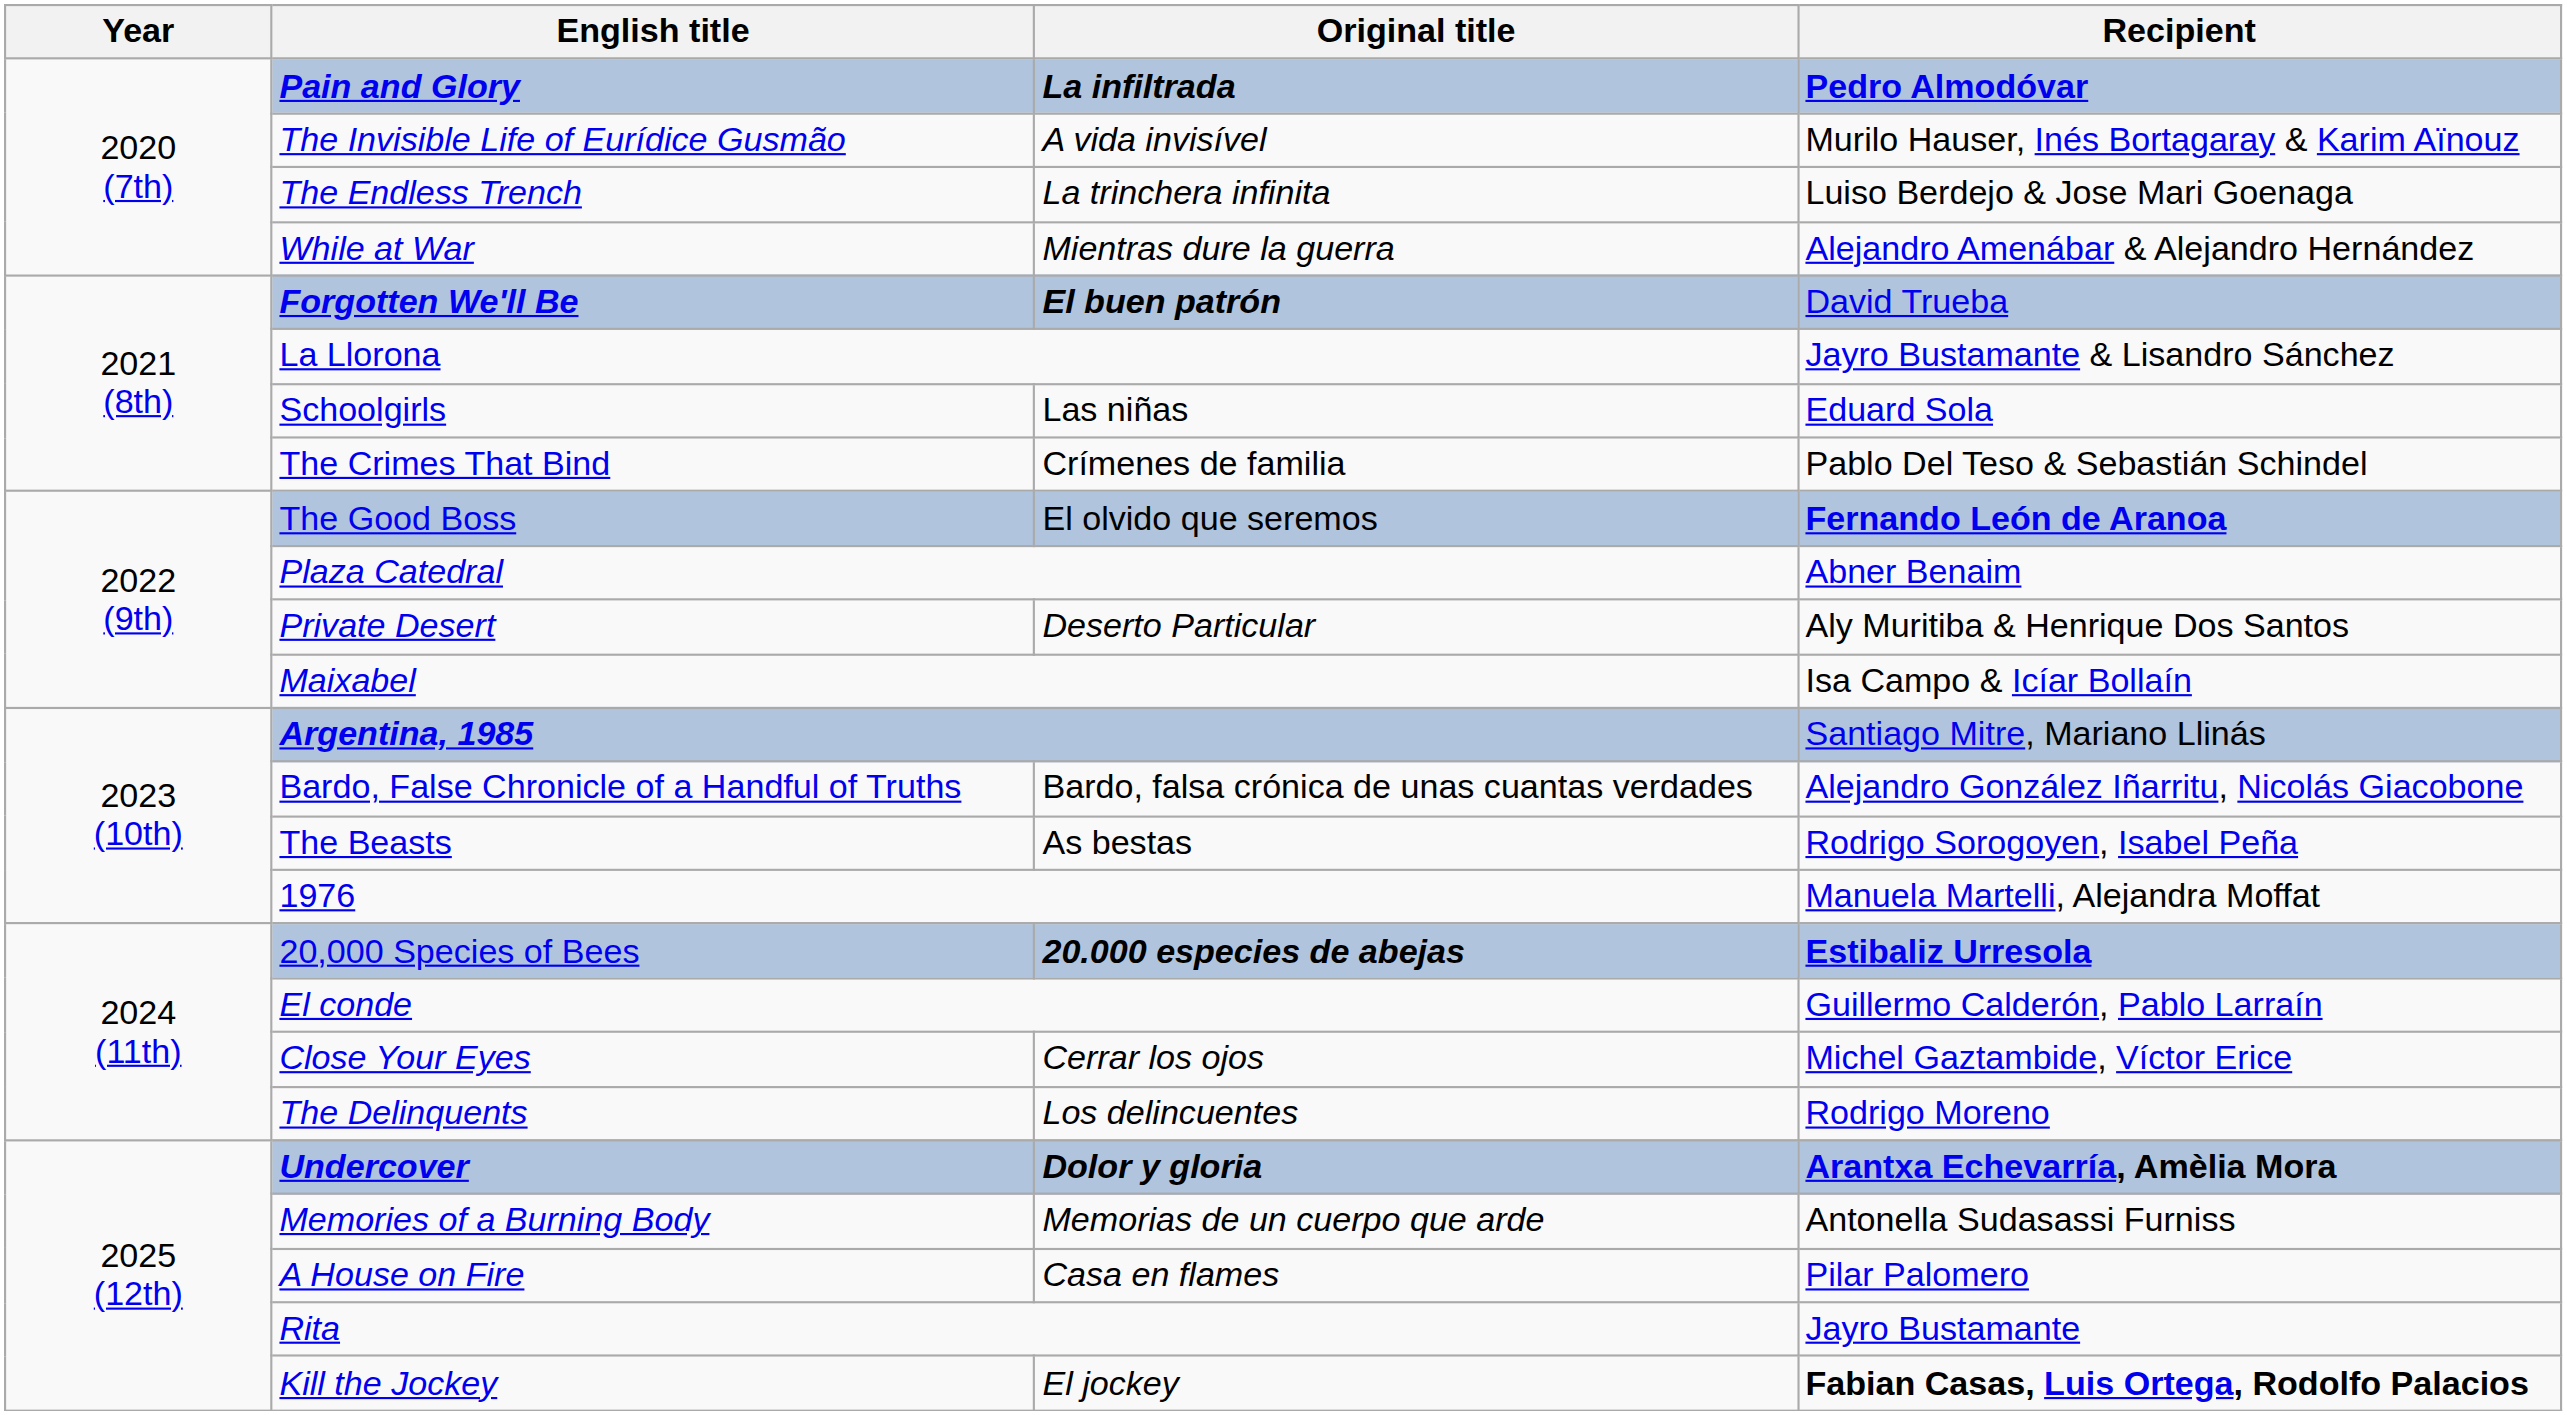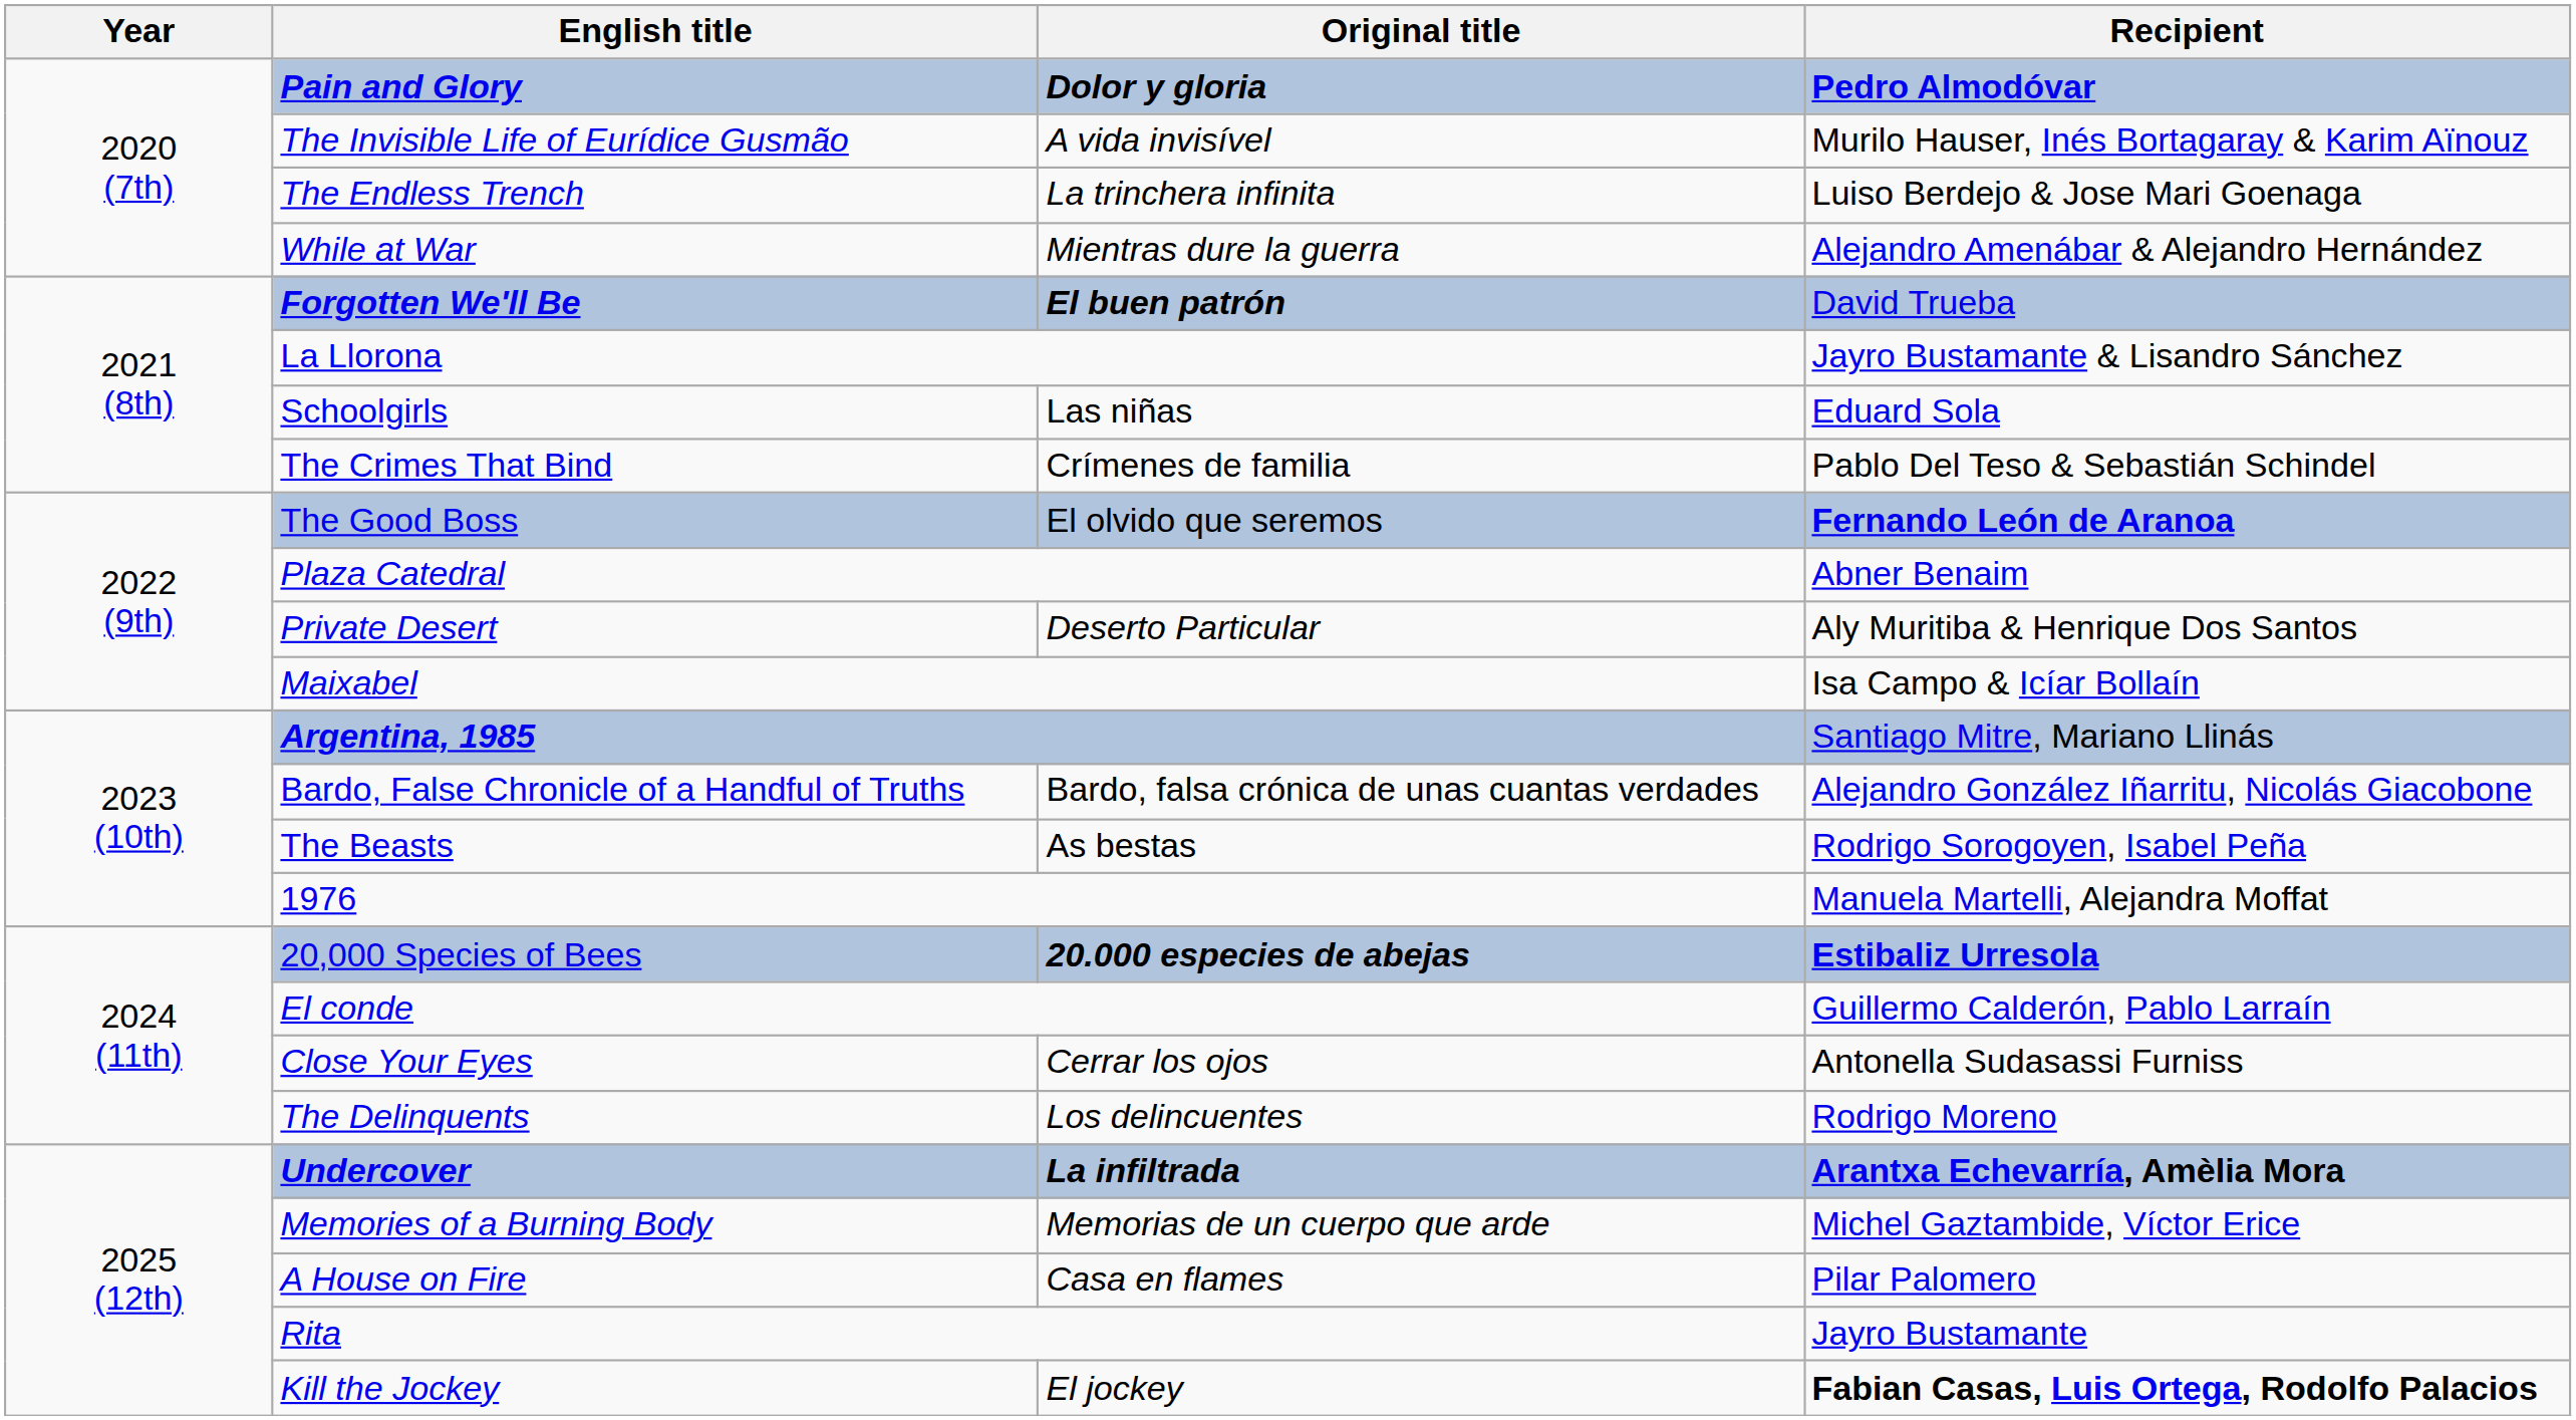Pain and Glory | Original title: La infiltrada -> Dolor y gloria
Close Your Eyes | Recipient: Michel Gaztambide, Víctor Erice -> Antonella Sudasassi Furniss
Undercover | Original title: Dolor y gloria -> La infiltrada
Memories of a Burning Body | Recipient: Antonella Sudasassi Furniss -> Michel Gaztambide, Víctor Erice
